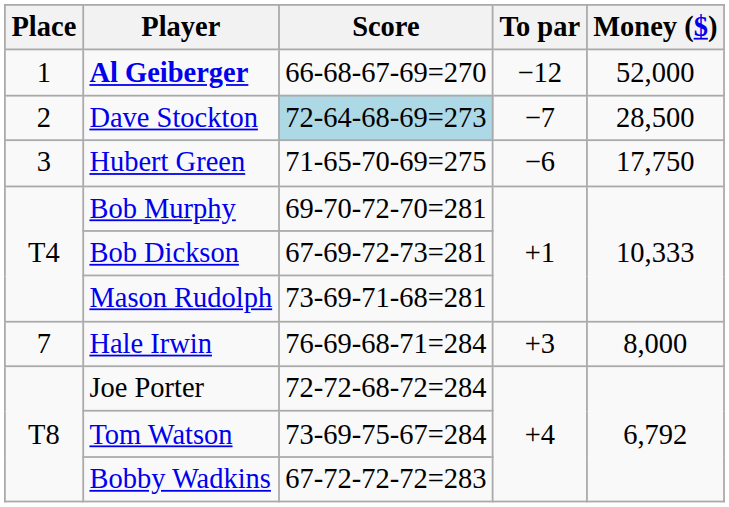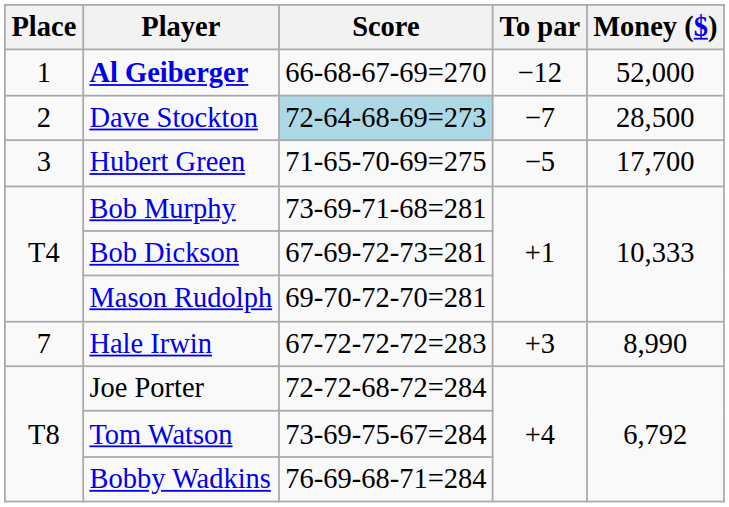Hubert Green | To par: −6 -> −5
Hubert Green | Money ($): 17,750 -> 17,700
Bob Murphy | Score: 69-70-72-70=281 -> 73-69-71-68=281
Mason Rudolph | Score: 73-69-71-68=281 -> 69-70-72-70=281
Hale Irwin | Score: 76-69-68-71=284 -> 67-72-72-72=283
Hale Irwin | Money ($): 8,000 -> 8,990
Bobby Wadkins | Score: 67-72-72-72=283 -> 76-69-68-71=284
